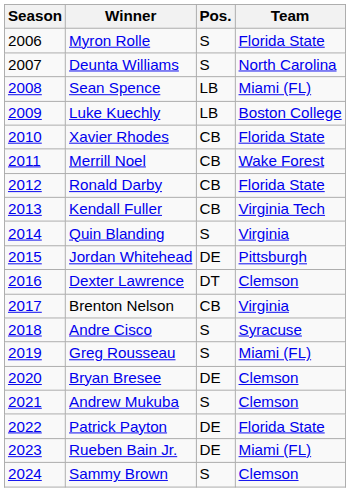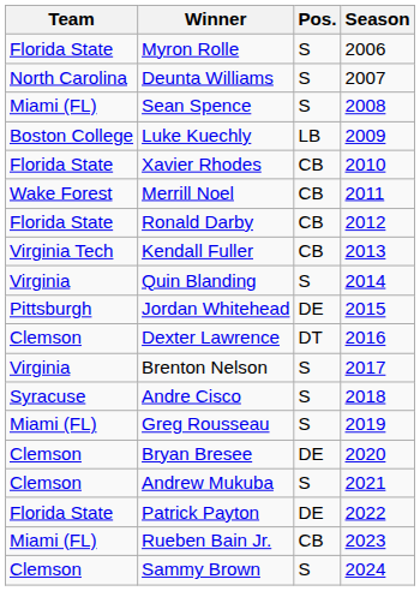columns swapped: Season <-> Team
Sean Spence | Pos.: LB -> S
Brenton Nelson | Pos.: CB -> S
Rueben Bain Jr. | Pos.: DE -> CB
